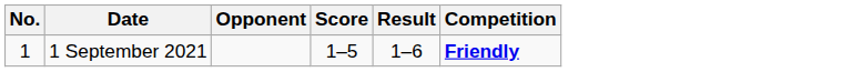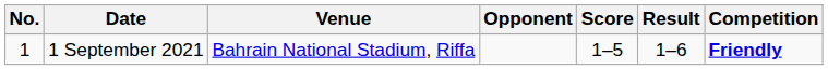+ column: Venue | Bahrain National Stadium, Riffa
